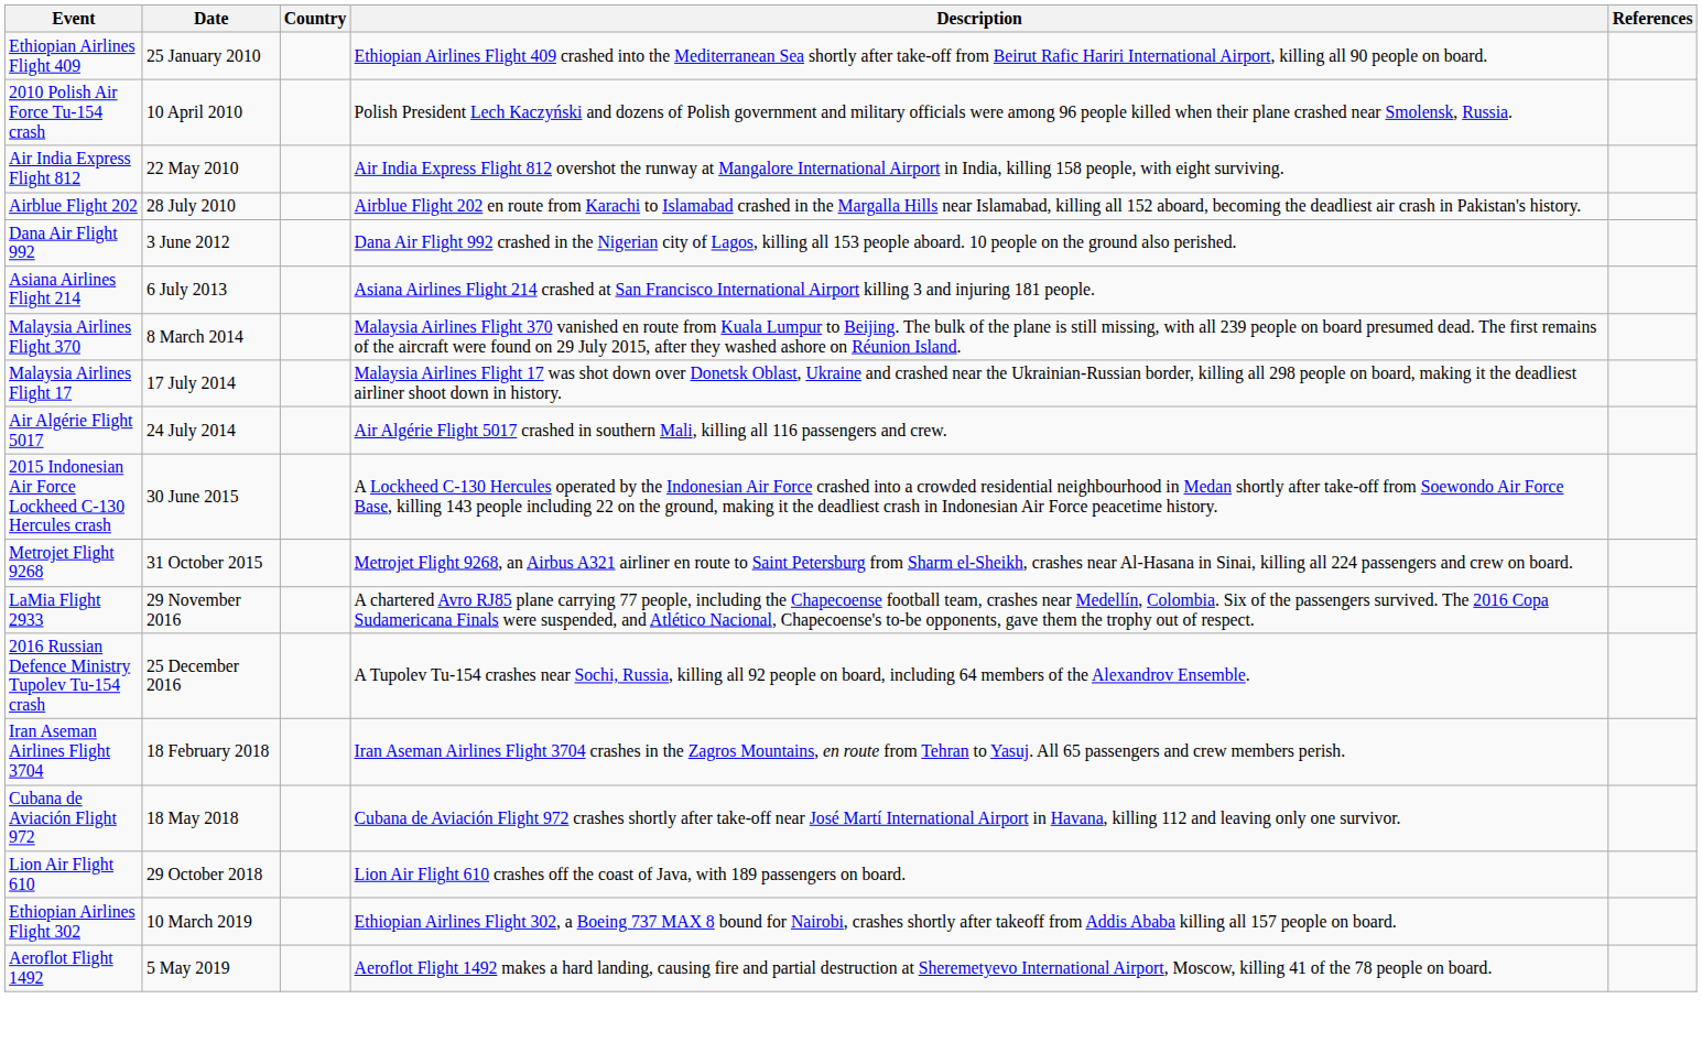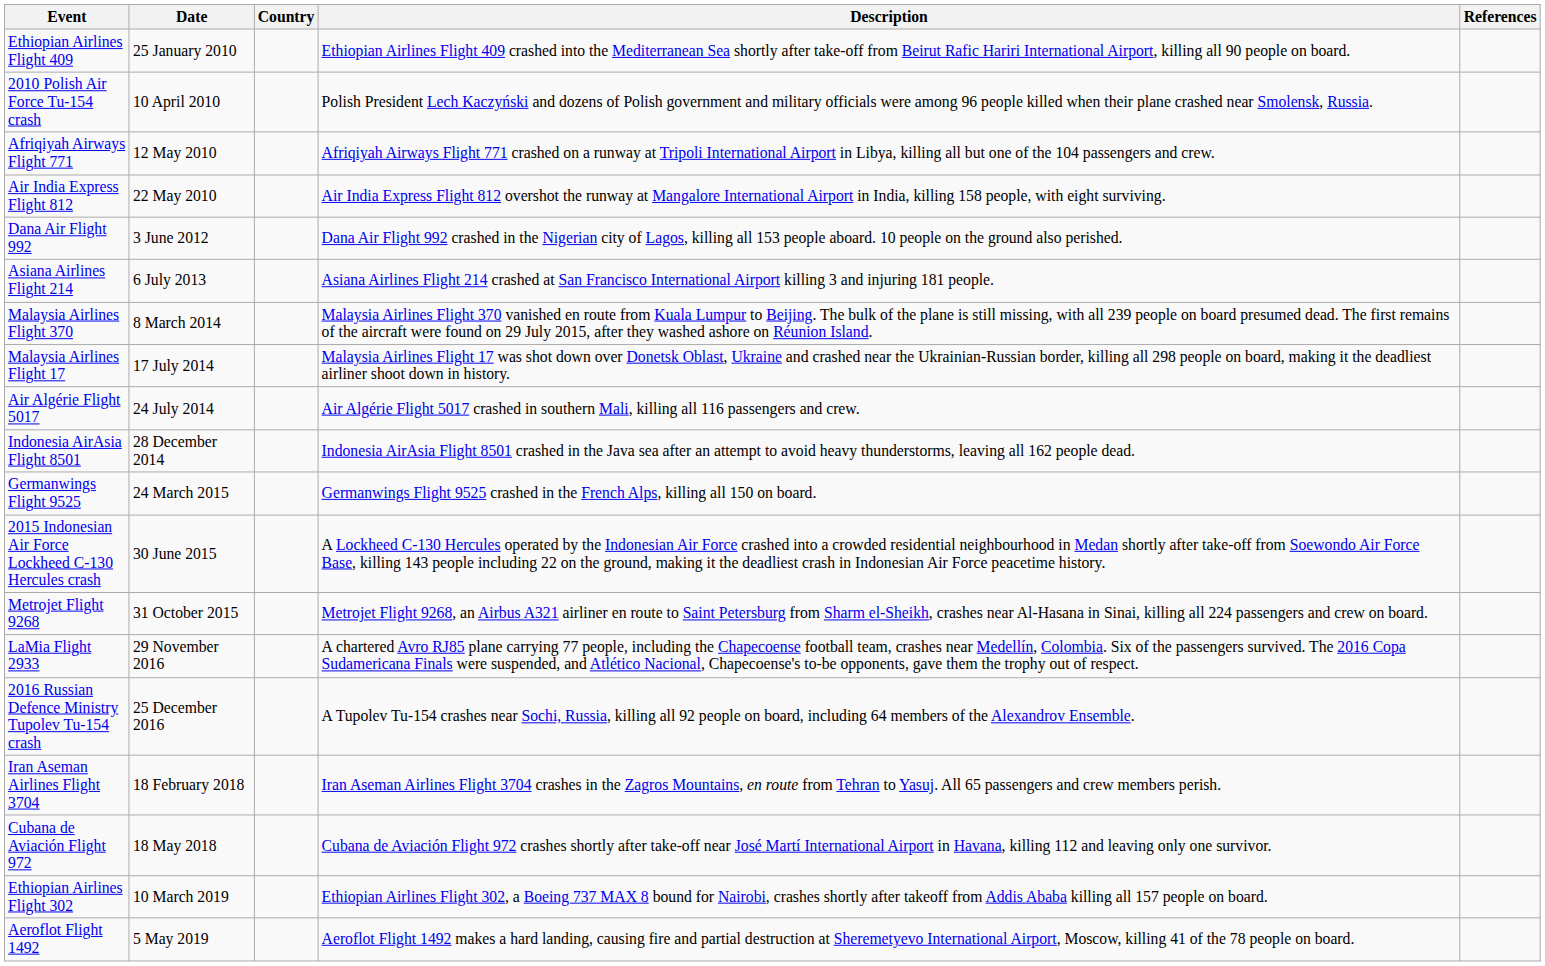+ row: Afriqiyah Airways Flight 771 | 12 May 2010 | Afriqiyah Airways Flight 771 crashed on a runway at Tripoli International Airport in Libya, killing all but one of the 104 passengers and crew.
- row: Airblue Flight 202 | 28 July 2010 | Airblue Flight 202 en route from Karachi to Islamabad crashed in the Margalla Hills near Islamabad, killing all 152 aboard, becoming the deadliest air crash in Pakistan's history.
+ row: Indonesia AirAsia Flight 8501 | 28 December 2014 | Indonesia AirAsia Flight 8501 crashed in the Java sea after an attempt to avoid heavy thunderstorms, leaving all 162 people dead.
+ row: Germanwings Flight 9525 | 24 March 2015 | Germanwings Flight 9525 crashed in the French Alps, killing all 150 on board.
- row: Lion Air Flight 610 | 29 October 2018 | Lion Air Flight 610 crashes off the coast of Java, with 189 passengers on board.
